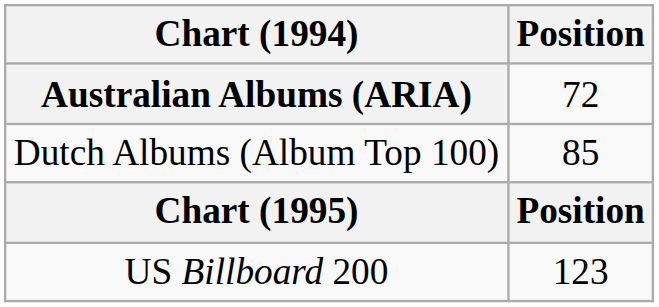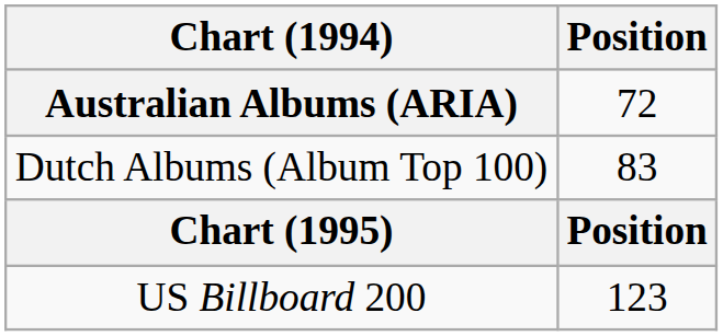Dutch Albums (Album Top 100) | Position: 85 -> 83
